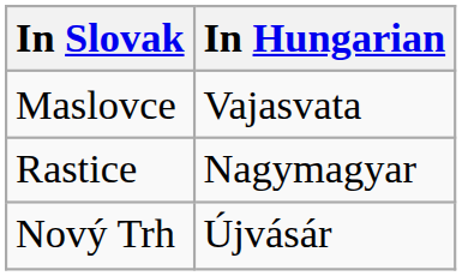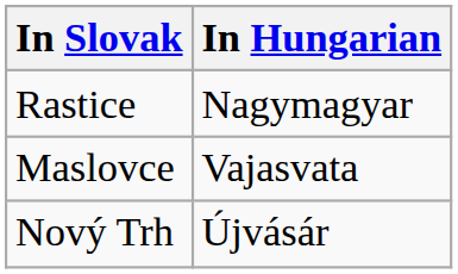rows swapped: Rastice <-> Maslovce
